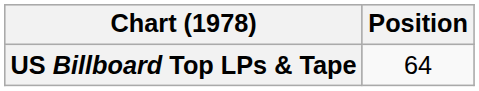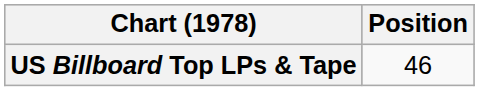US Billboard Top LPs & Tape | Position: 64 -> 46
